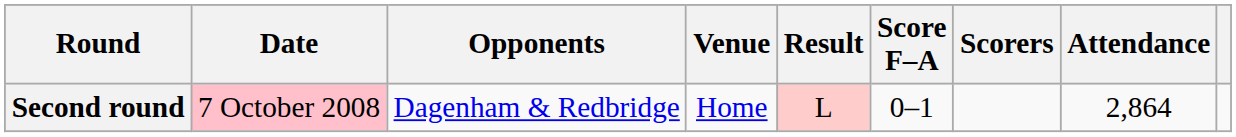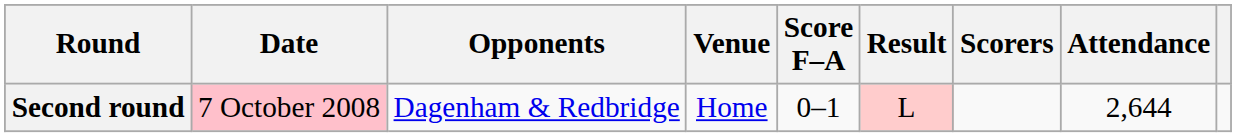columns swapped: Result <-> Score F–A
Second round | Attendance: 2,864 -> 2,644
